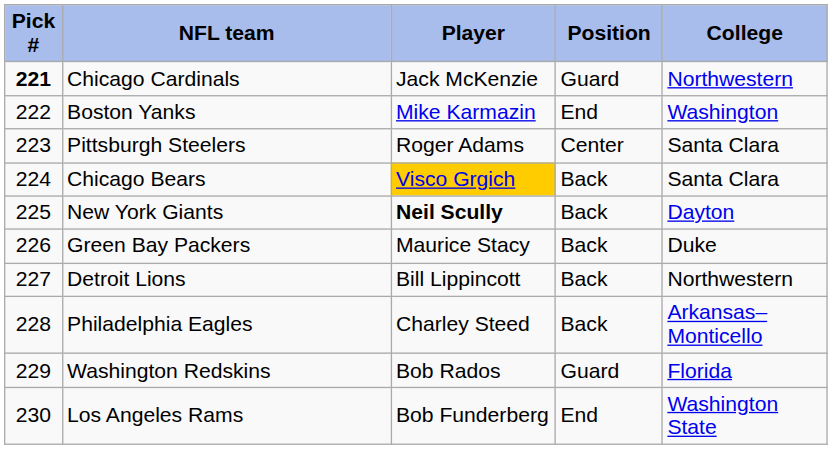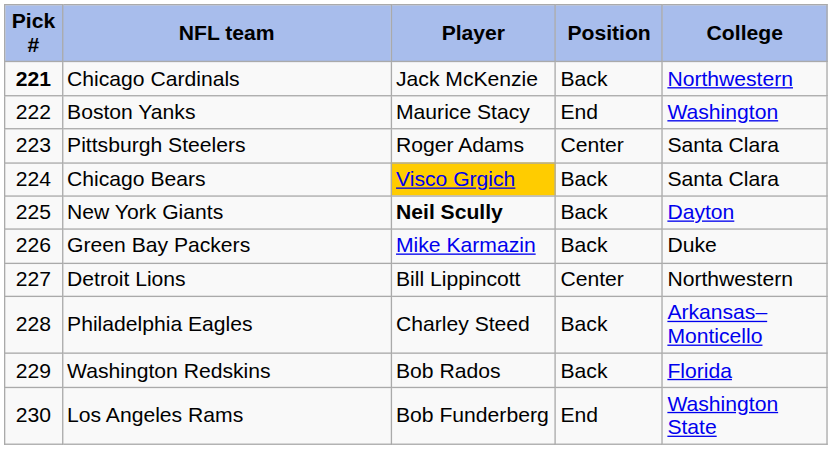Chicago Cardinals | Position: Guard -> Back
Boston Yanks | Player: Mike Karmazin -> Maurice Stacy
Green Bay Packers | Player: Maurice Stacy -> Mike Karmazin
Detroit Lions | Position: Back -> Center
Washington Redskins | Position: Guard -> Back
